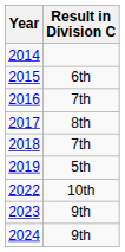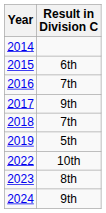2017 | Result in Division C: 8th -> 9th
2023 | Result in Division C: 9th -> 8th
